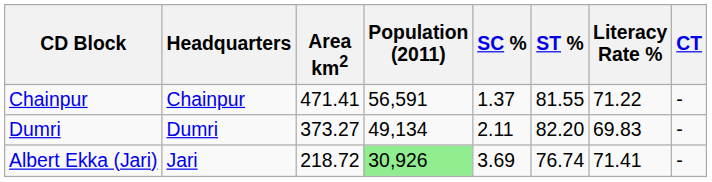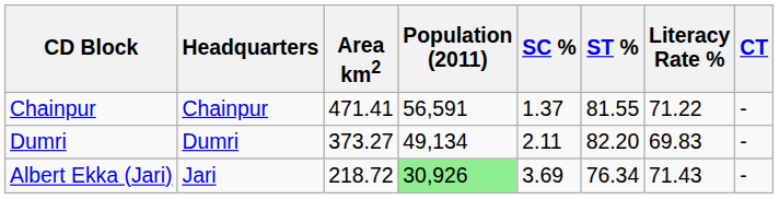Albert Ekka (Jari) | ST %: 76.74 -> 76.34
Albert Ekka (Jari) | Literacy Rate %: 71.41 -> 71.43
